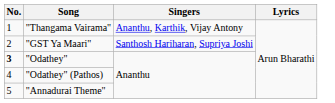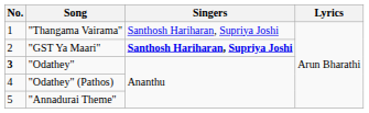"Thangama Vairama" | Singers: Ananthu, Karthik, Vijay Antony -> Santhosh Hariharan, Supriya Joshi
"GST Ya Maari" | Singers: normal -> bold
